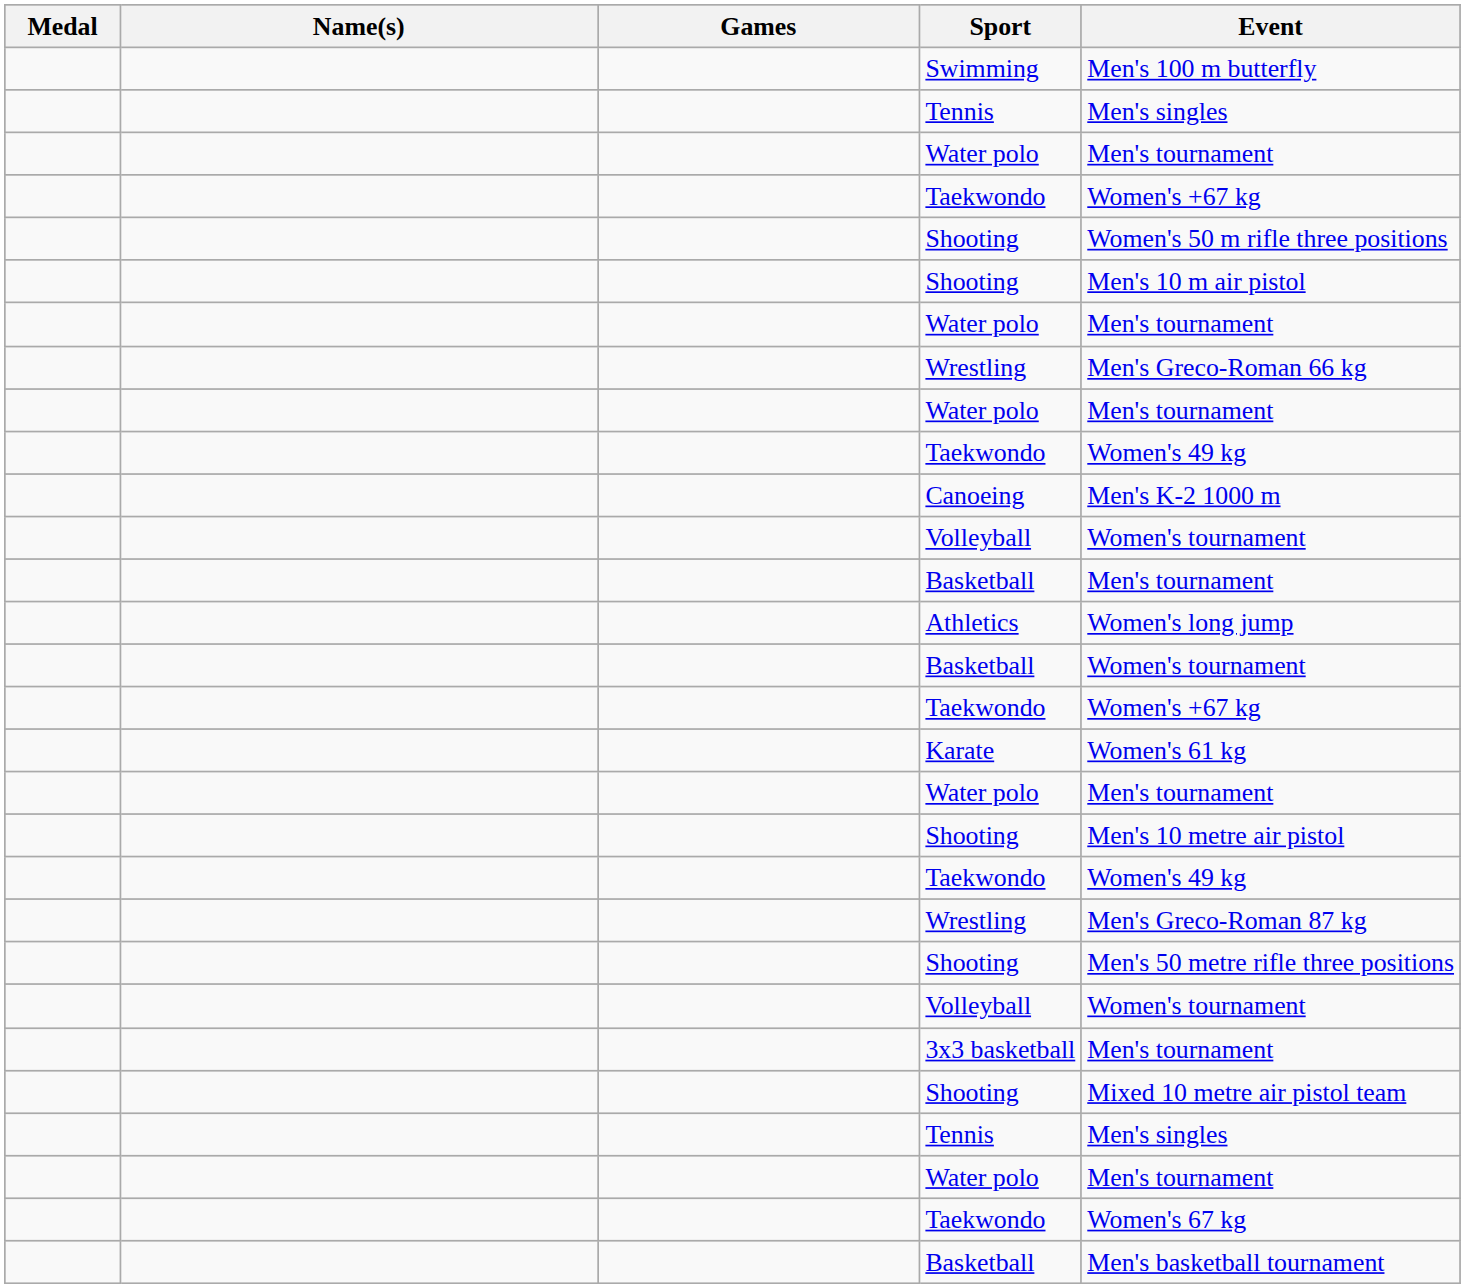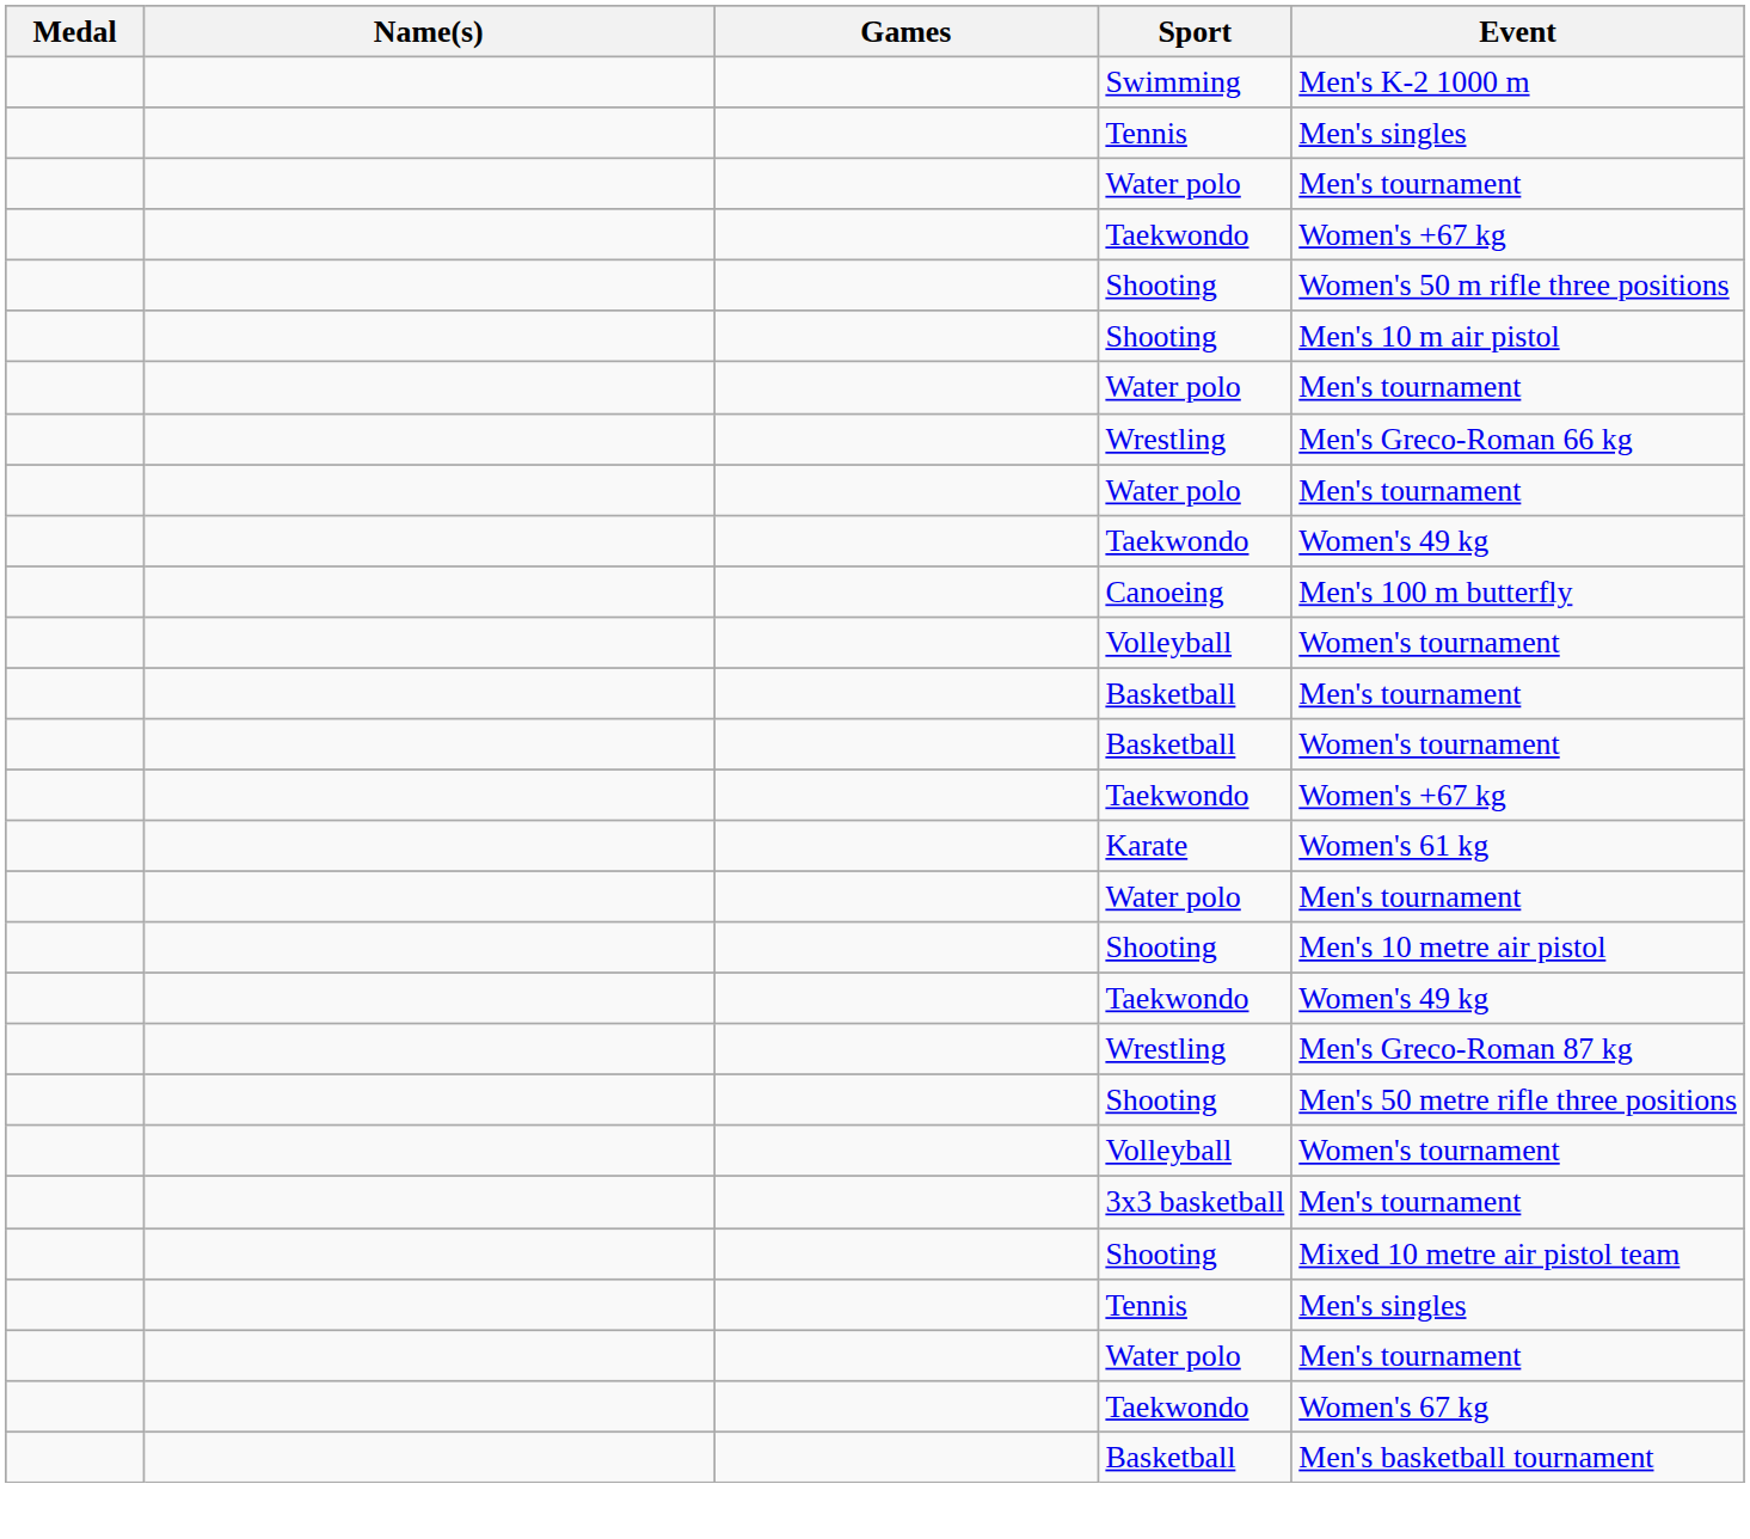Swimming | Event: Men's 100 m butterfly -> Men's K-2 1000 m
Canoeing | Event: Men's K-2 1000 m -> Men's 100 m butterfly
- row: Athletics | Women's long jump
